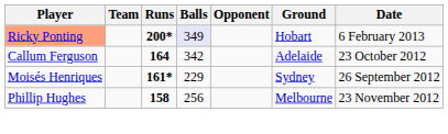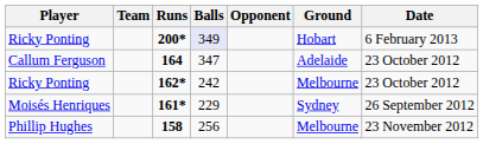200* | Player: lightsalmon background -> no background
164 | Balls: 342 -> 347
+ row: Ricky Ponting | 162* | 242 | Melbourne | 23 October 2012
